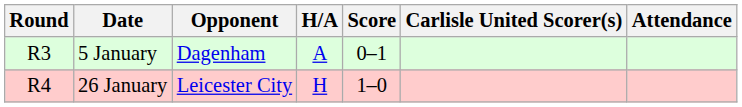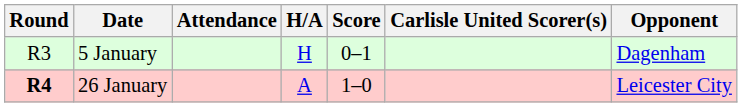columns swapped: Opponent <-> Attendance
5 January | H/A: A -> H
26 January | Round: normal -> bold
26 January | H/A: H -> A
